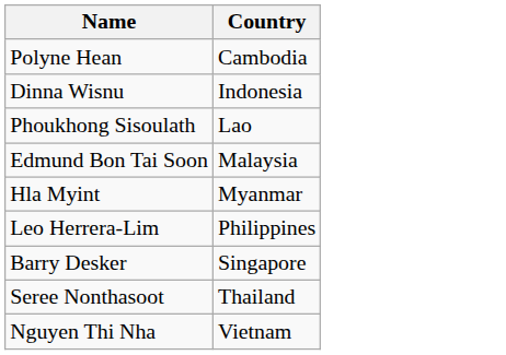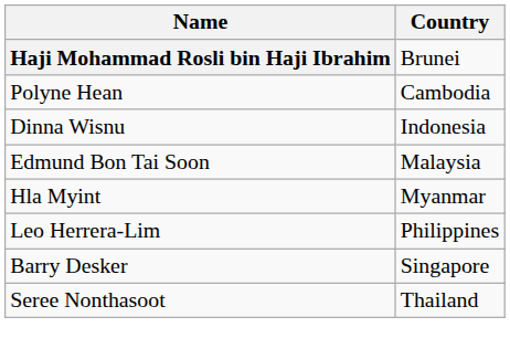+ row: Haji Mohammad Rosli bin Haji Ibrahim | Brunei
- row: Phoukhong Sisoulath | Lao
- row: Nguyen Thi Nha | Vietnam
